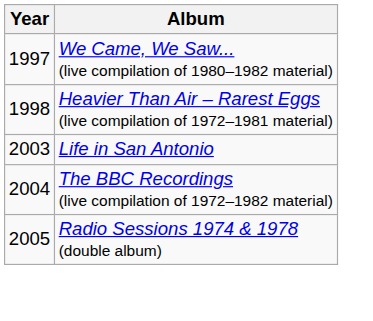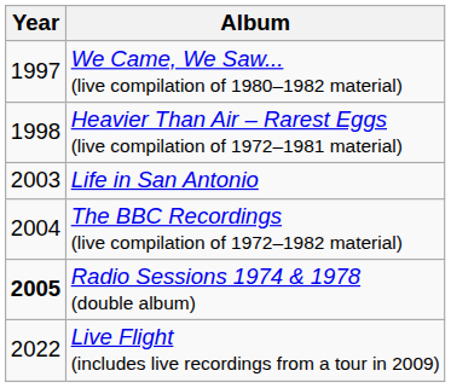Radio Sessions 1974 & 1978 (double album) | Year: normal -> bold
+ row: 2022 | Live Flight (includes live recordings from a tour in 2009)
